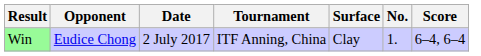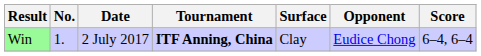columns swapped: No. <-> Opponent
Win | Tournament: normal -> bold
